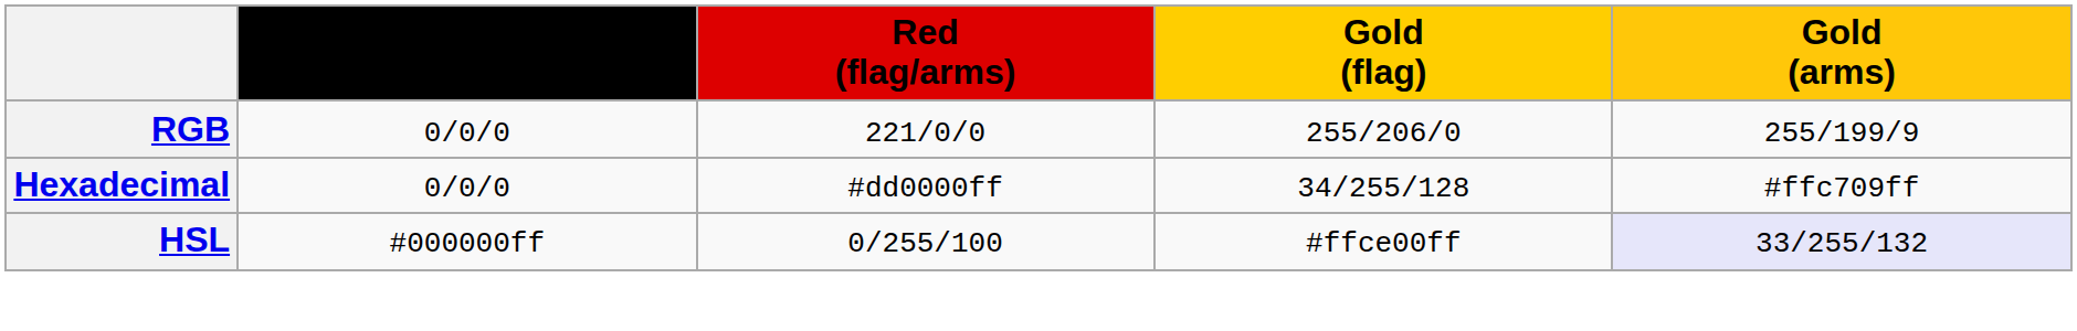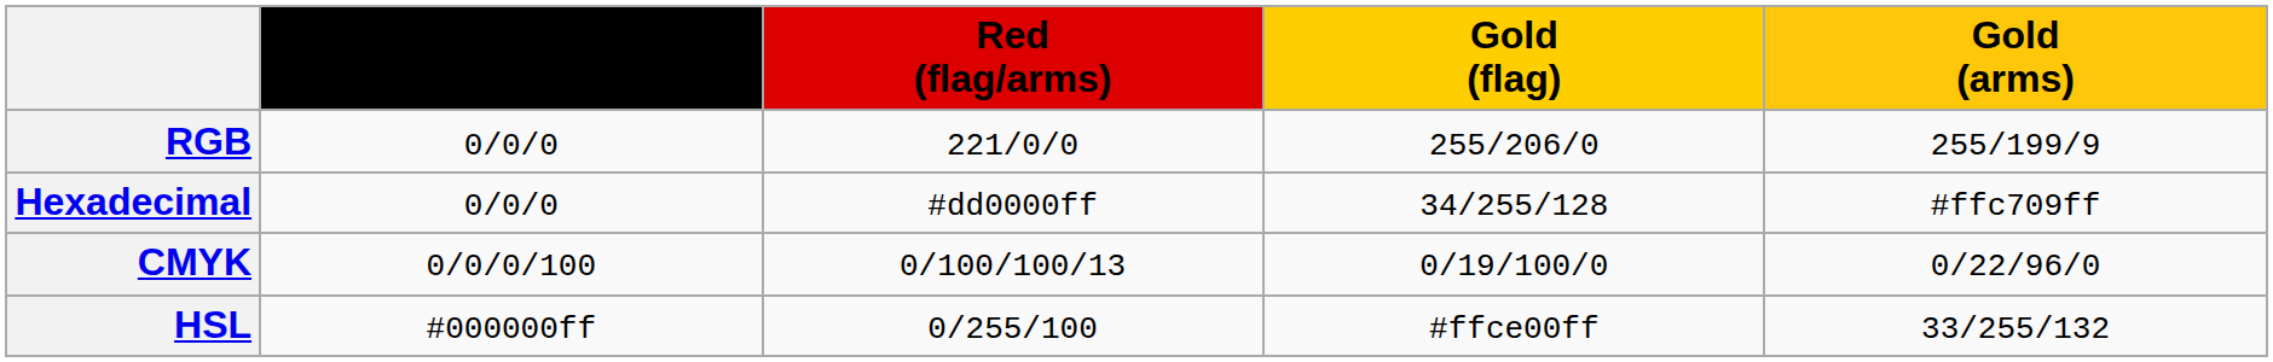+ row: CMYK | 0/0/0/100 | 0/100/100/13 | 0/19/100/0 | 0/22/96/0
HSL | Gold (arms): lavender background -> no background
